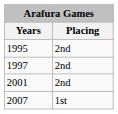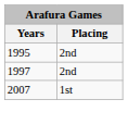- row: 2001 | 2nd
